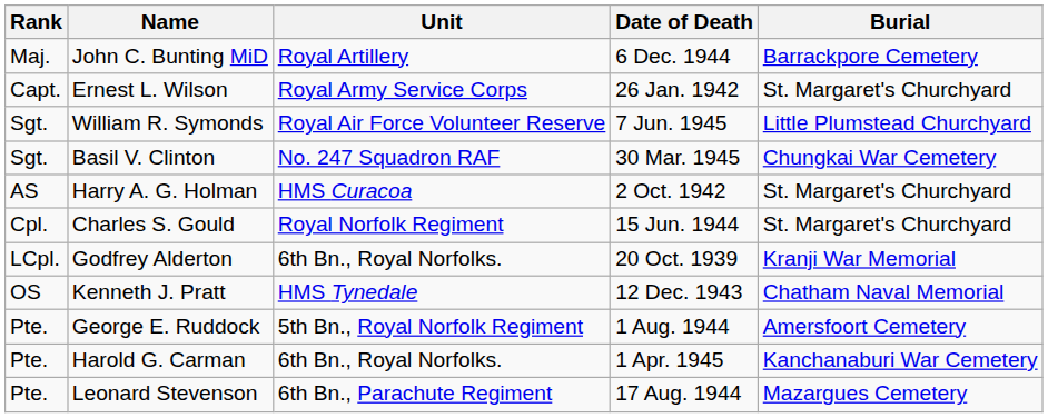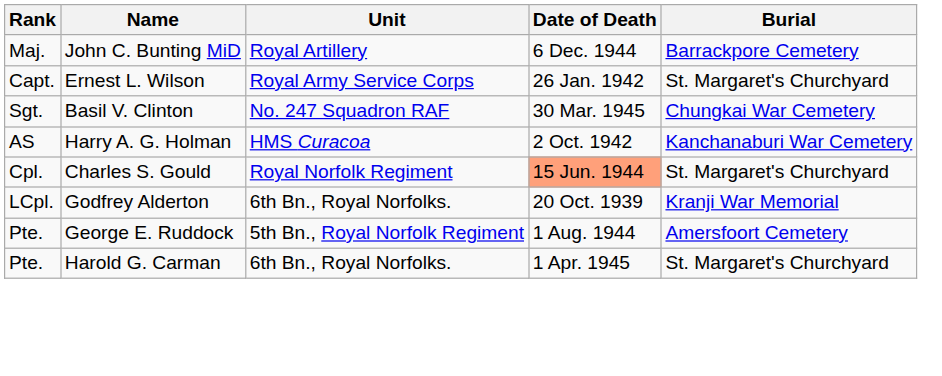- row: Sgt. | William R. Symonds | Royal Air Force Volunteer Reserve | 7 Jun. 1945 | Little Plumstead Churchyard
Harry A. G. Holman | Burial: St. Margaret's Churchyard -> Kanchanaburi War Cemetery
Charles S. Gould | Date of Death: no background -> lightsalmon background
- row: OS | Kenneth J. Pratt | HMS Tynedale | 12 Dec. 1943 | Chatham Naval Memorial
Harold G. Carman | Burial: Kanchanaburi War Cemetery -> St. Margaret's Churchyard
- row: Pte. | Leonard Stevenson | 6th Bn., Parachute Regiment | 17 Aug. 1944 | Mazargues Cemetery
